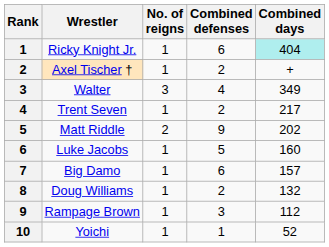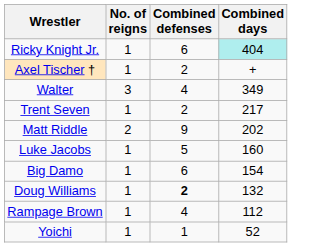- column: Rank | 1 | 2 | 3 | 4 | 5 | 6 | 7 | 8 | 9 | 10
Big Damo | Combined days: 157 -> 154
Doug Williams | Combined defenses: normal -> bold
Rampage Brown | Combined defenses: 3 -> 4
